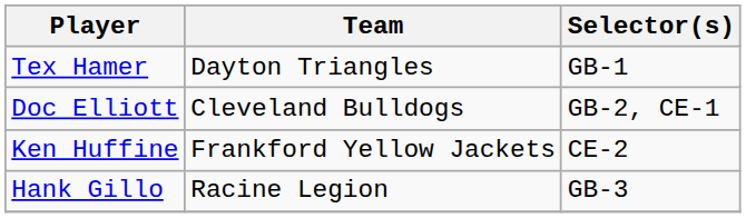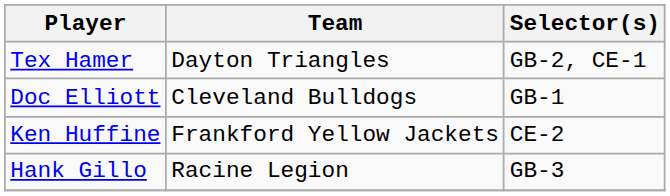Tex Hamer | Selector(s): GB-1 -> GB-2, CE-1
Doc Elliott | Selector(s): GB-2, CE-1 -> GB-1
